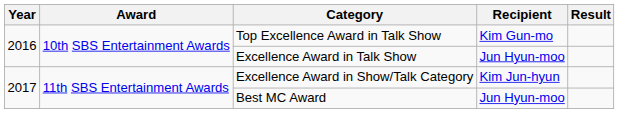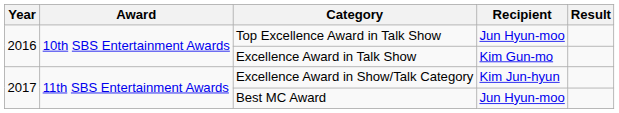Top Excellence Award in Talk Show | Recipient: Kim Gun-mo -> Jun Hyun-moo
Excellence Award in Talk Show | Recipient: Jun Hyun-moo -> Kim Gun-mo
